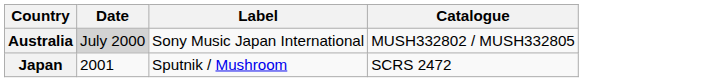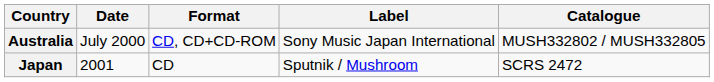+ column: Format | CD, CD+CD-ROM | CD
Australia | Date: lightgrey background -> no background
